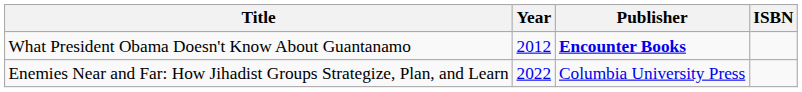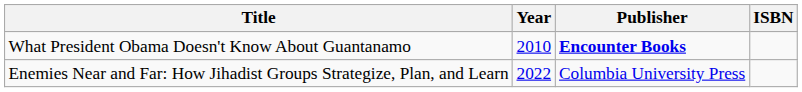What President Obama Doesn't Know About Guantanamo | Year: 2012 -> 2010
